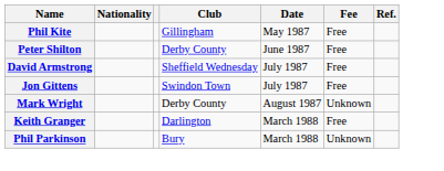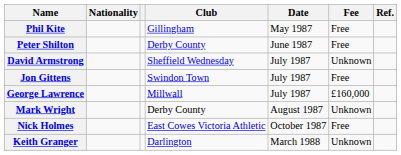David Armstrong | Fee: Free -> Unknown
+ row: George Lawrence | Millwall | July 1987 | £160,000
+ row: Nick Holmes | East Cowes Victoria Athletic | October 1987 | Free
Keith Granger | Fee: Free -> Unknown
- row: Phil Parkinson | Bury | March 1988 | Unknown
